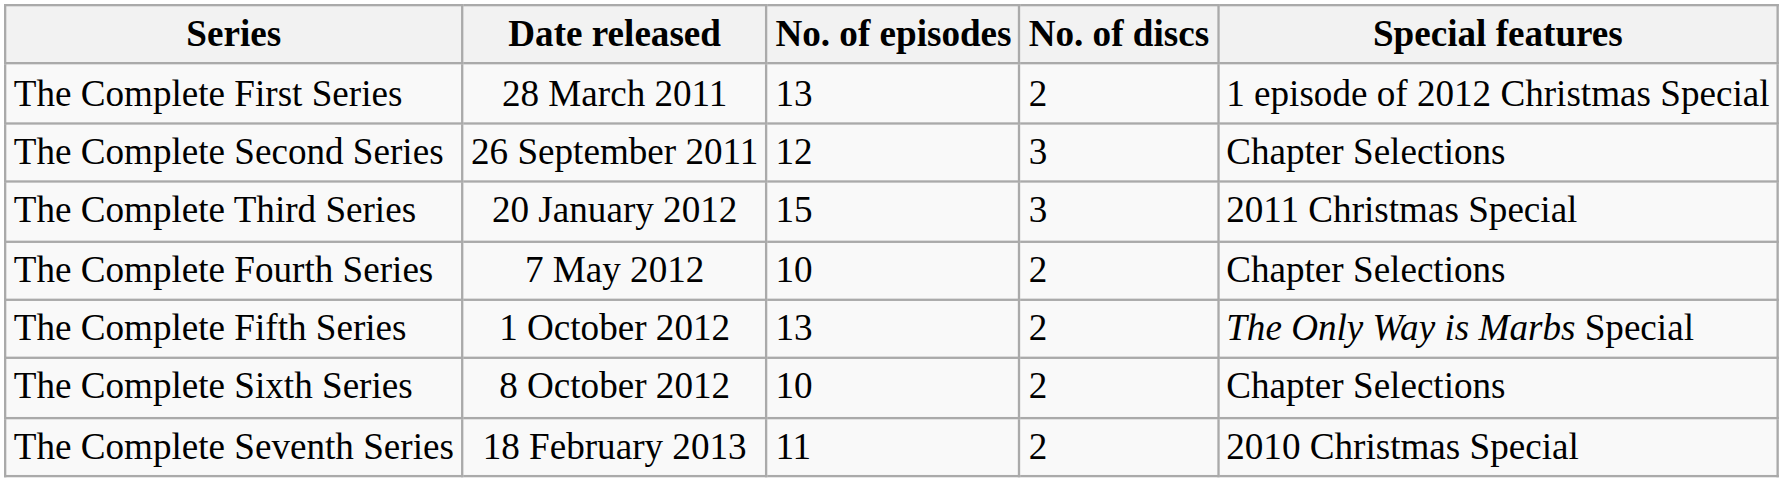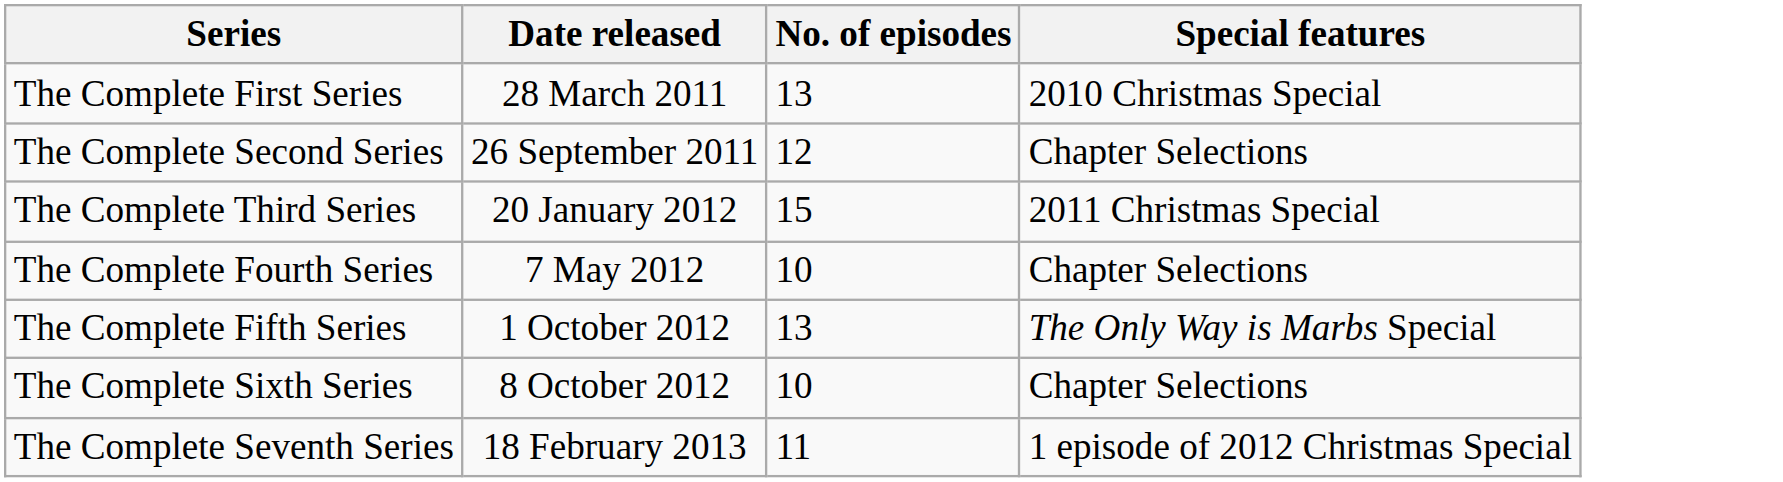- column: No. of discs | 2 | 3 | 3 | 2 | 2 | 2 | 2
The Complete First Series | Special features: 1 episode of 2012 Christmas Special -> 2010 Christmas Special
The Complete Seventh Series | Special features: 2010 Christmas Special -> 1 episode of 2012 Christmas Special
